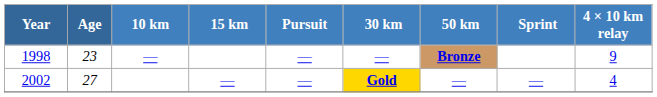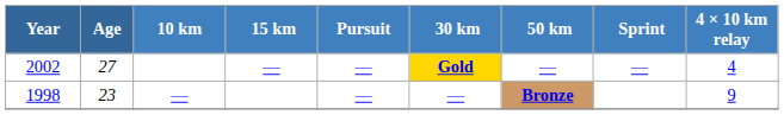rows swapped: 1998 <-> 2002
